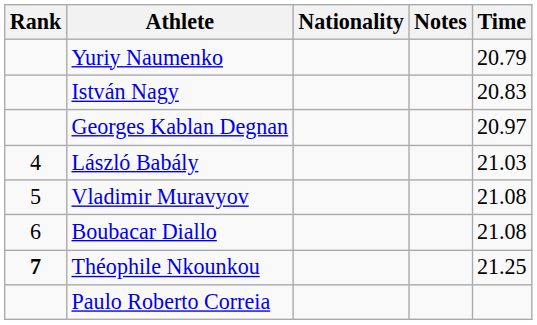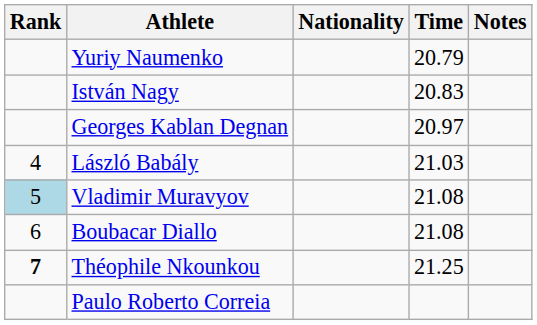columns swapped: Time <-> Notes
Vladimir Muravyov | Rank: no background -> lightblue background
